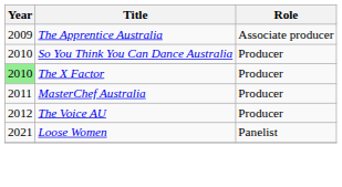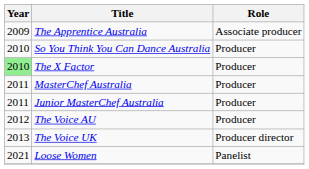+ row: 2011 | Junior MasterChef Australia | Producer
+ row: 2013 | The Voice UK | Producer director
